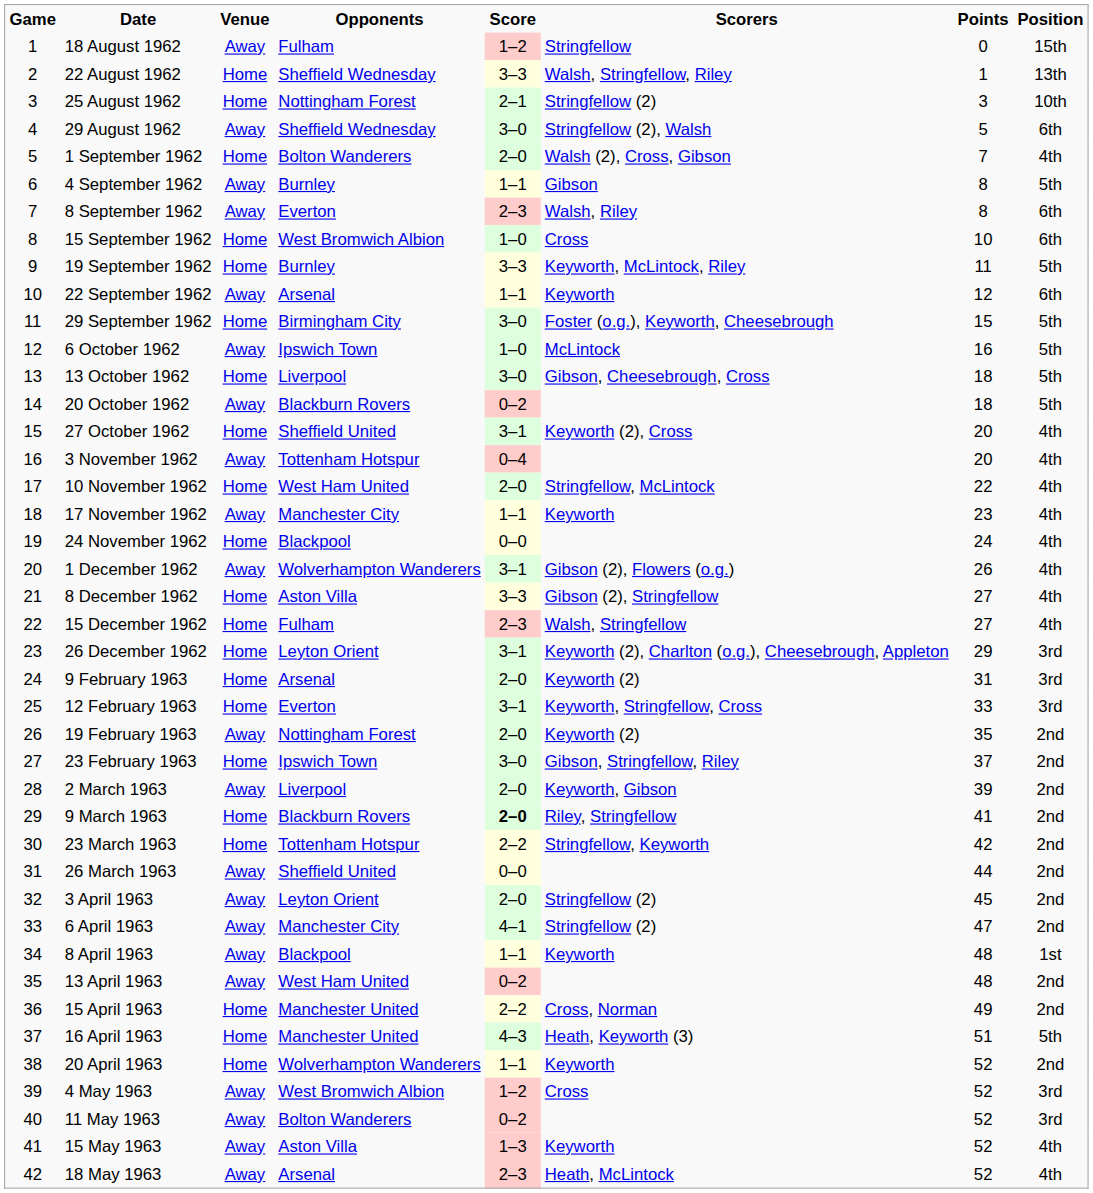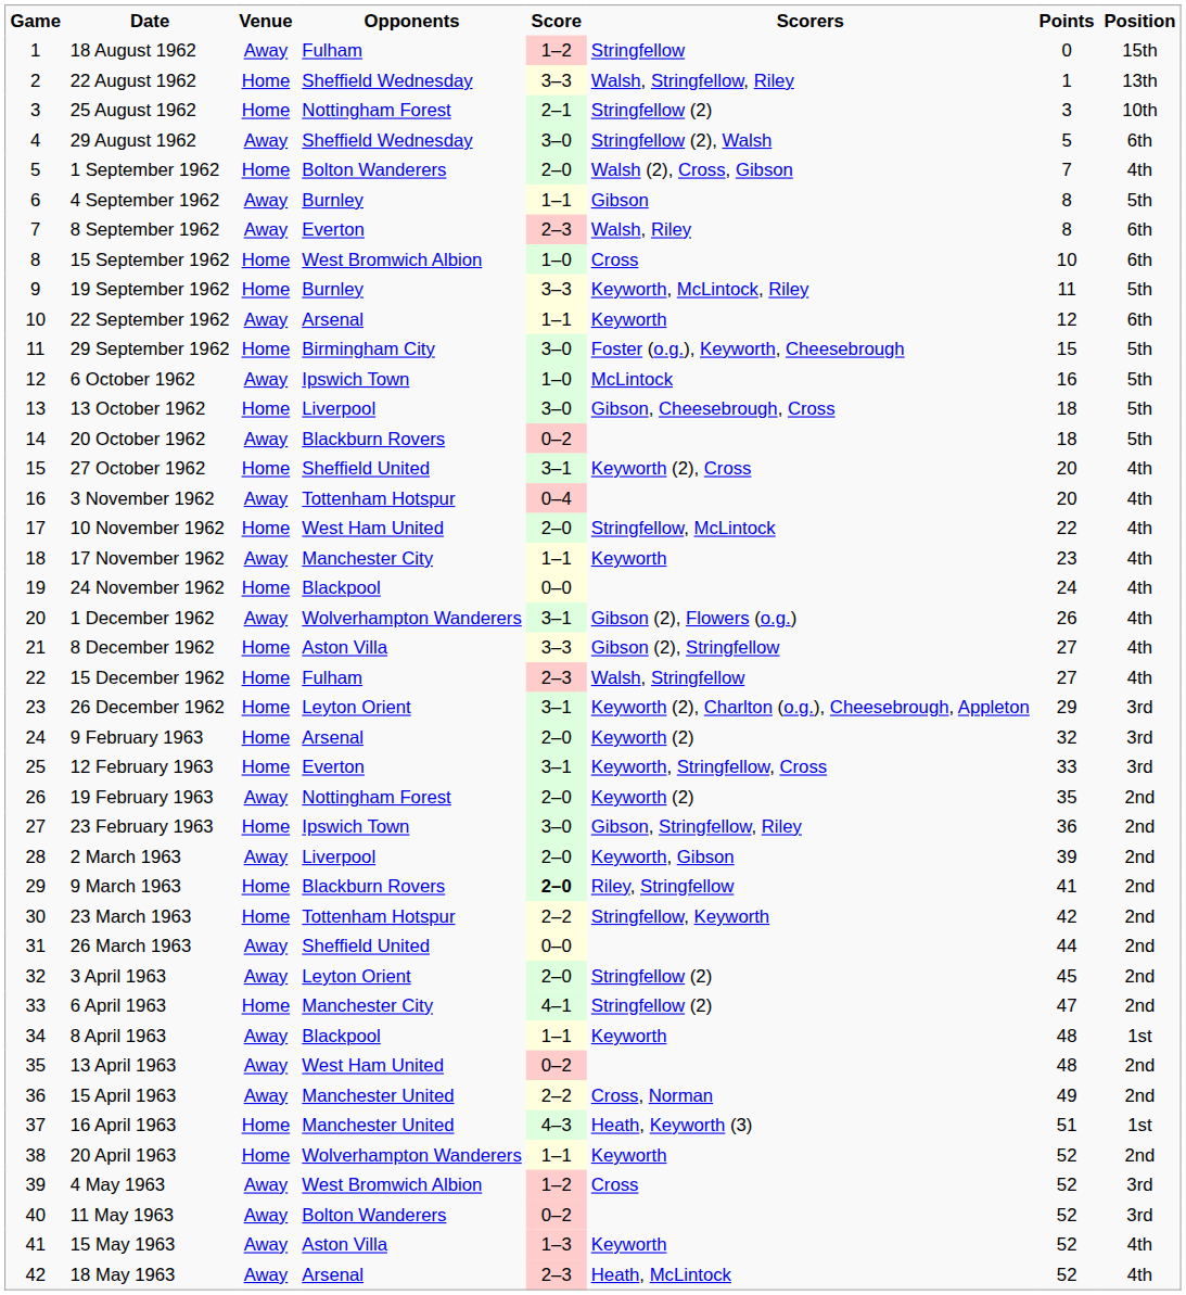9 February 1963 | Points: 31 -> 32
23 February 1963 | Points: 37 -> 36
6 April 1963 | Venue: Away -> Home
15 April 1963 | Venue: Home -> Away
16 April 1963 | Position: 5th -> 1st
